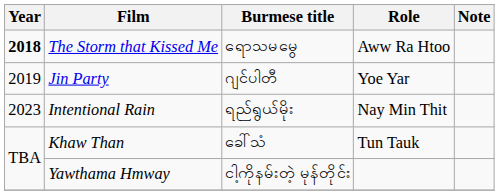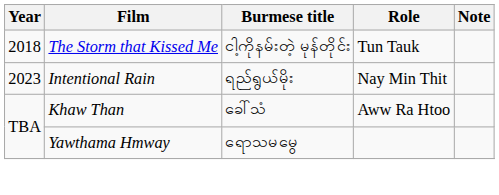The Storm that Kissed Me | Year: bold -> normal
The Storm that Kissed Me | Burmese title: ရောသမမွေ -> ငါ့ကိုနမ်းတဲ့ မုန်တိုင်း
The Storm that Kissed Me | Role: Aww Ra Htoo -> Tun Tauk
- row: 2019 | Jin Party | ဂျင်ပါတီ | Yoe Yar
Khaw Than | Role: Tun Tauk -> Aww Ra Htoo
Yawthama Hmway | Burmese title: ငါ့ကိုနမ်းတဲ့ မုန်တိုင်း -> ရောသမမွေ
